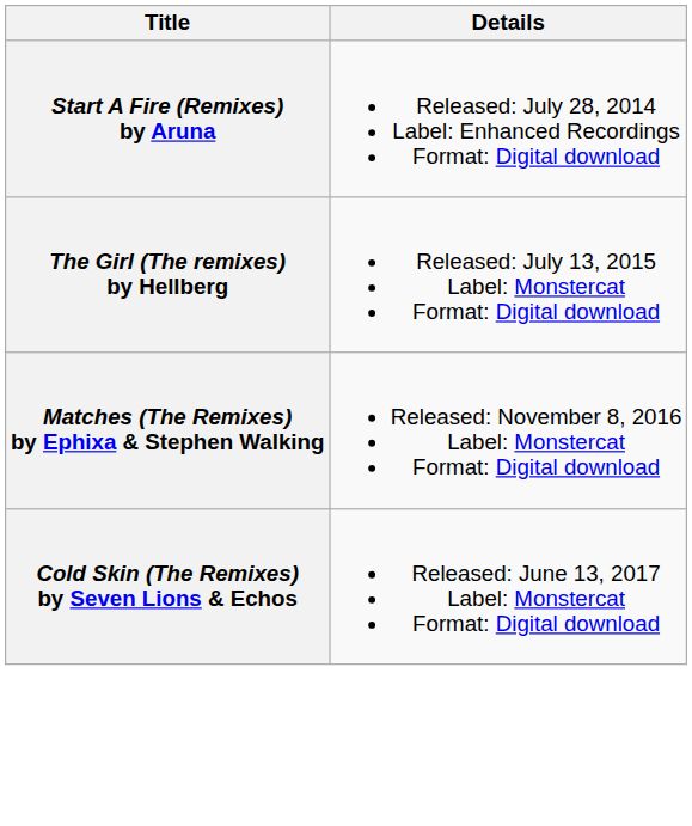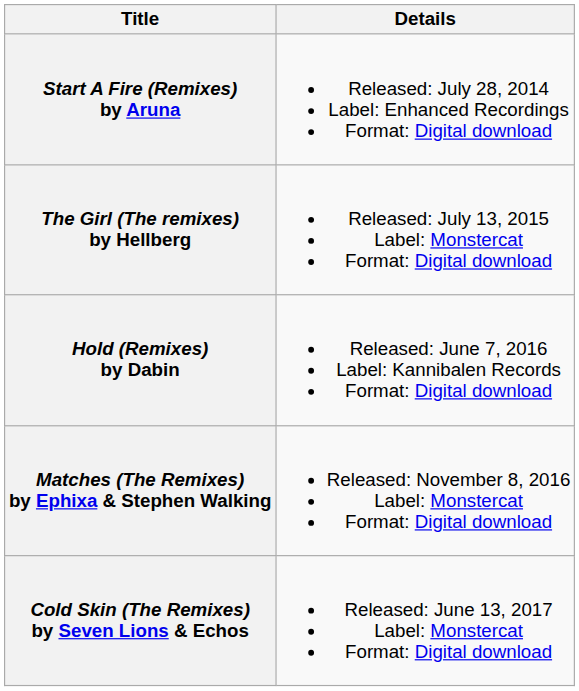+ row: Hold (Remixes) by Dabin | Released: June 7, 2016 Label: Kannibalen Records Format: Digital download
